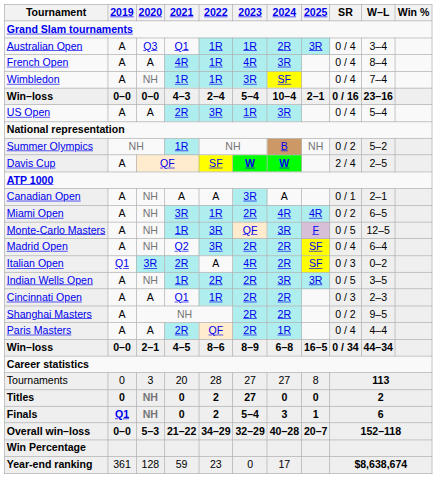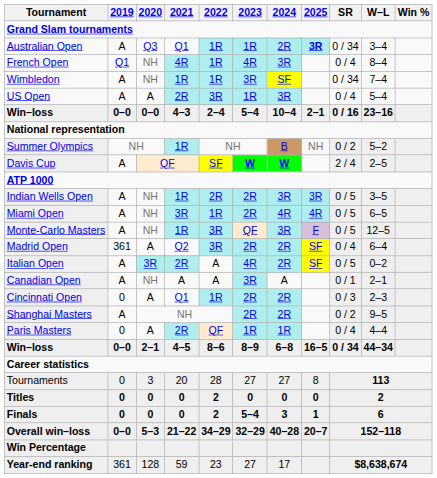Australian Open | 2025: normal -> bold
Australian Open | SR: 0 / 4 -> 0 / 34
French Open | 2019: A -> Q1
French Open | 2020: A -> NH
Wimbledon | SR: 0 / 4 -> 0 / 34
rows swapped: US Open <-> Win–loss / 4–3
rows swapped: Indian Wells Open <-> Canadian Open
Miami Open | SR: 0 / 2 -> 0 / 5
Madrid Open | 2019: A -> 361
Madrid Open | 2020: NH -> A
Italian Open | 2019: Q1 -> A
Italian Open | SR: 0 / 3 -> 0 / 5
Cincinnati Open | 2019: A -> 0
Paris Masters | 2019: A -> 0
Paris Masters | 2023: 2R -> 1R
Titles | 2020: NH -> 0
Titles | 2023: 27 -> 0
Finals | 2019: Q1 -> 0
Finals | 2020: NH -> 0
Year-end ranking | 2023: 0 -> 27
